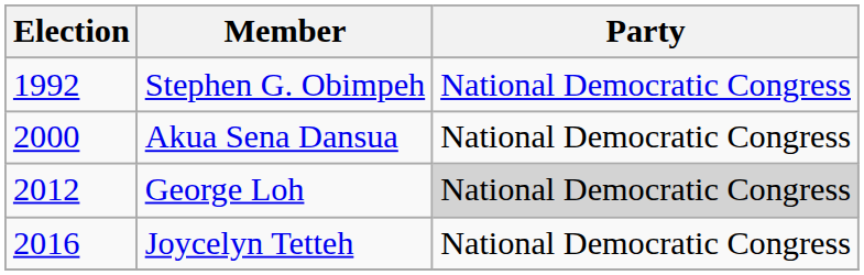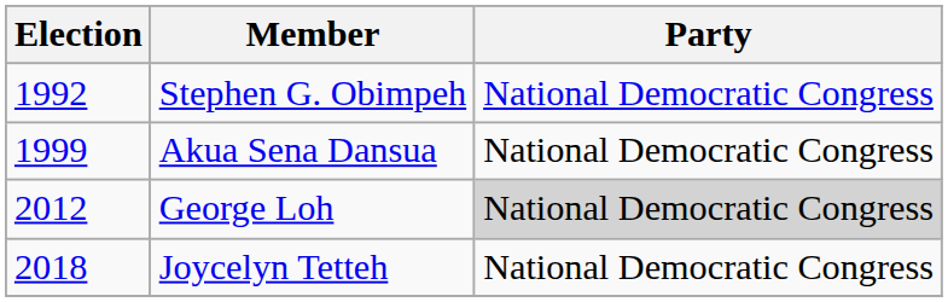Akua Sena Dansua | Election: 2000 -> 1999
Joycelyn Tetteh | Election: 2016 -> 2018
